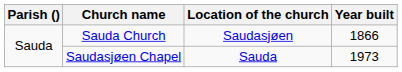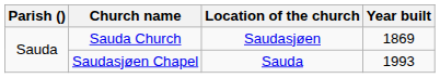Sauda Church | Year built: 1866 -> 1869
Saudasjøen Chapel | Year built: 1973 -> 1993
